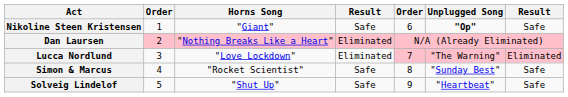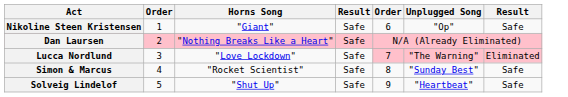Nikoline Steen Kristensen | Unplugged Song: bold -> normal
Dan Laursen | column 4: Eliminated -> Safe
Lucca Nordlund | column 4: Eliminated -> Safe
